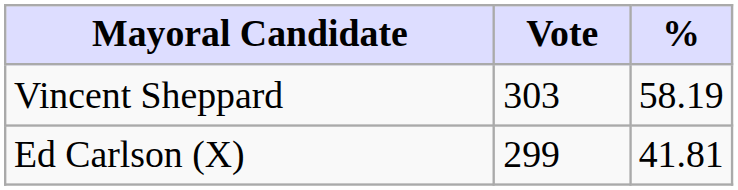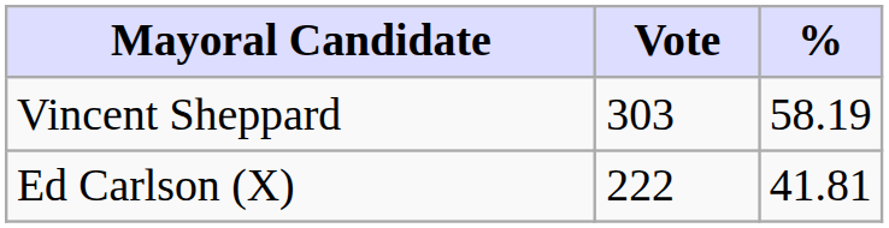Ed Carlson (X) | Vote: 299 -> 222
